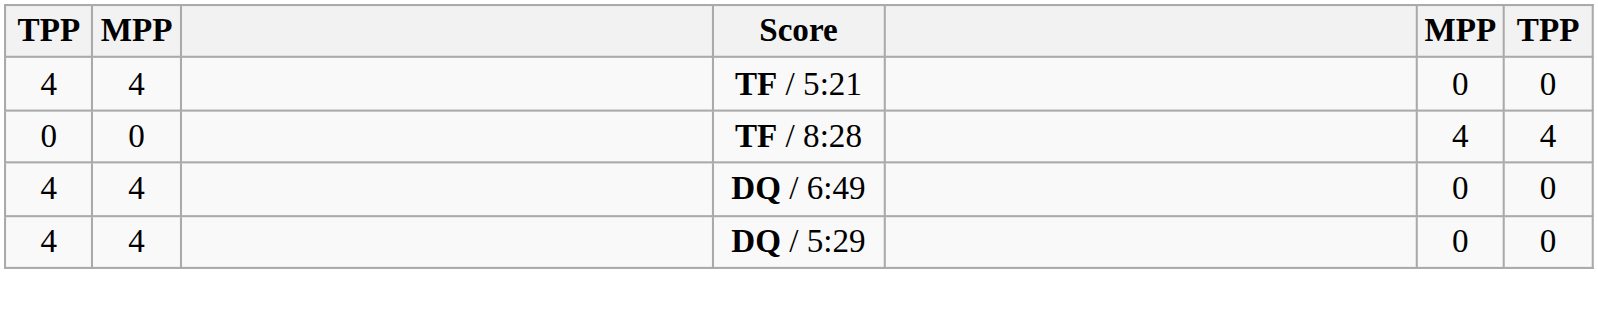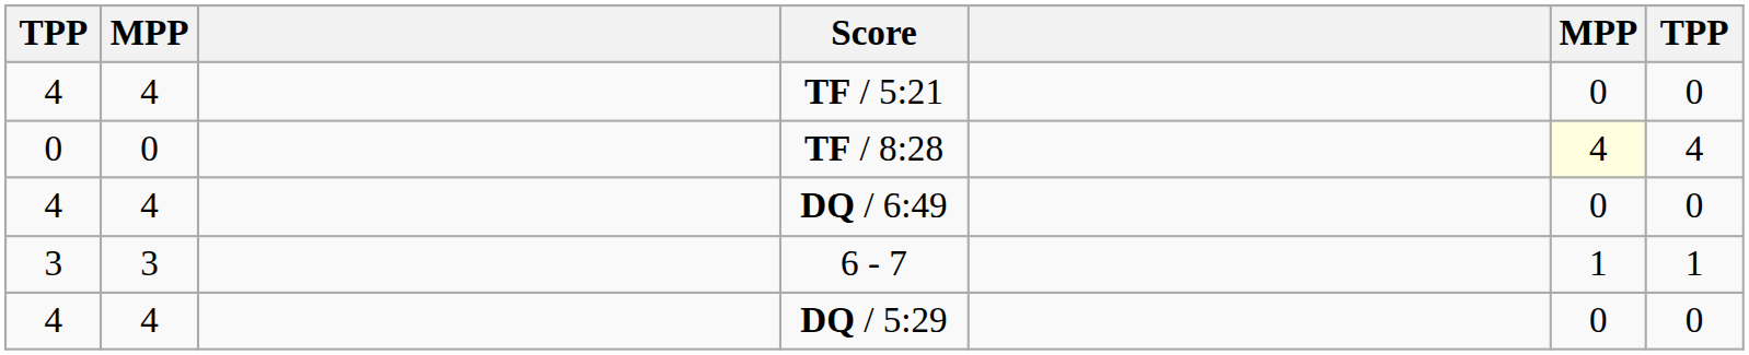TF / 8:28 | column 6: no background -> lightyellow background
+ row: 3 | 3 | 6 - 7 | 1 | 1
